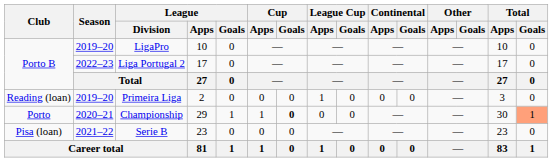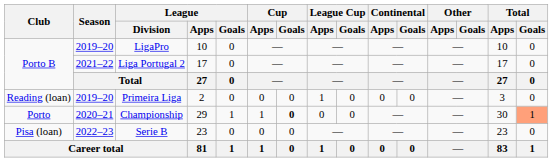Liga Portugal 2 | Season: 2022–23 -> 2021–22
Serie B | Season: 2021–22 -> 2022–23
